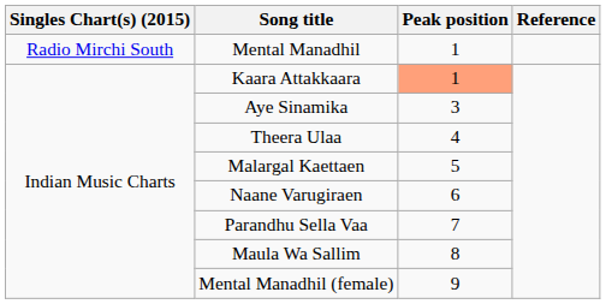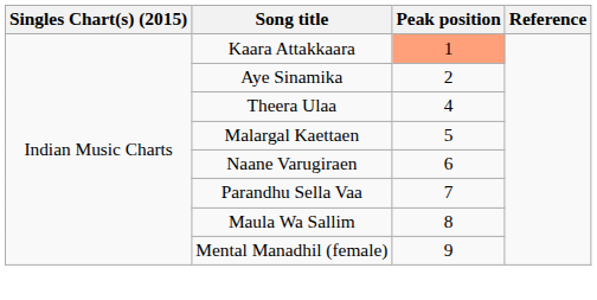- row: Radio Mirchi South | Mental Manadhil | 1
Aye Sinamika | Peak position: 3 -> 2
